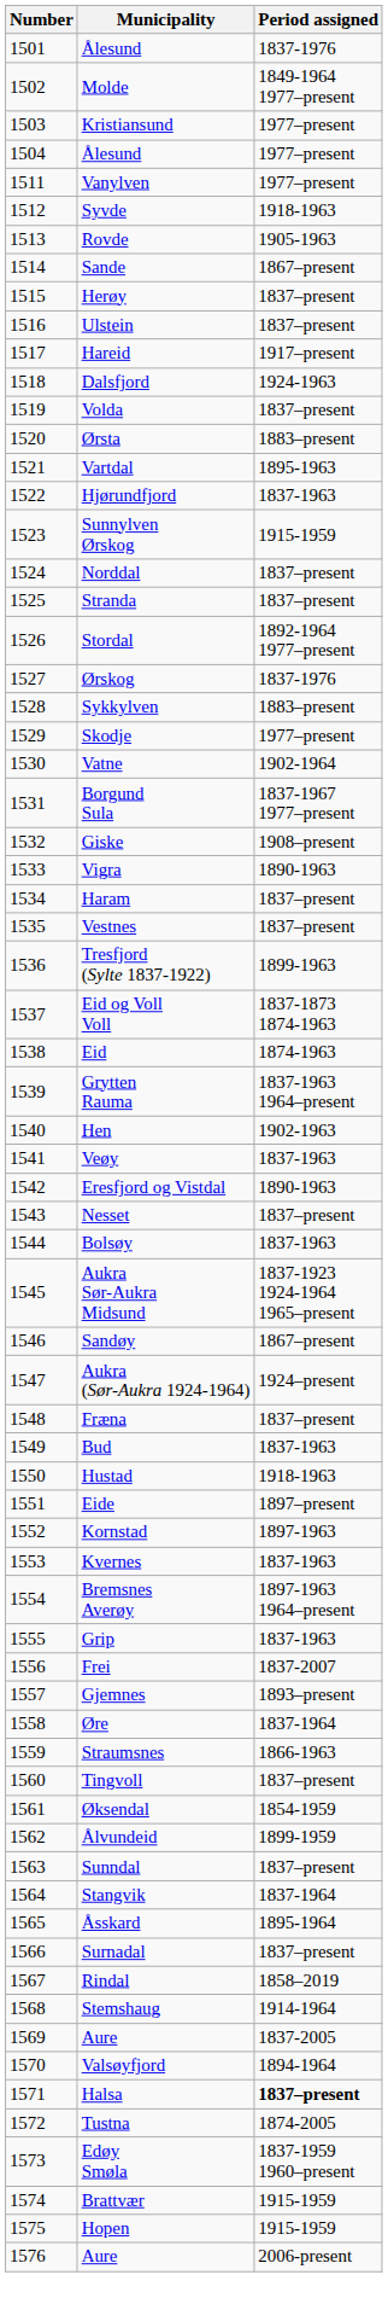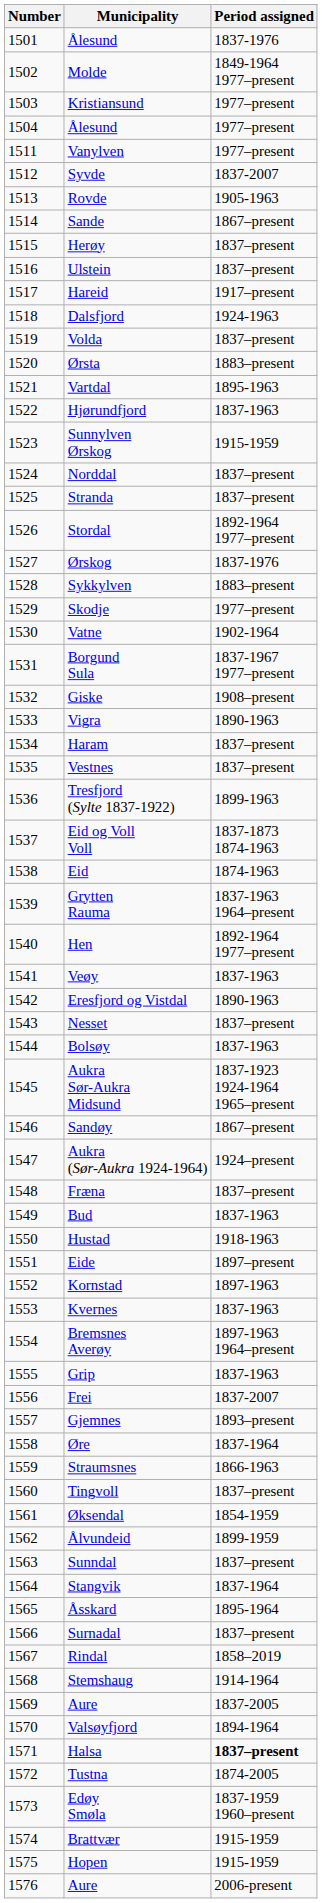Syvde | Period assigned: 1918-1963 -> 1837-2007
Hen | Period assigned: 1902-1963 -> 1892-1964 1977–present
